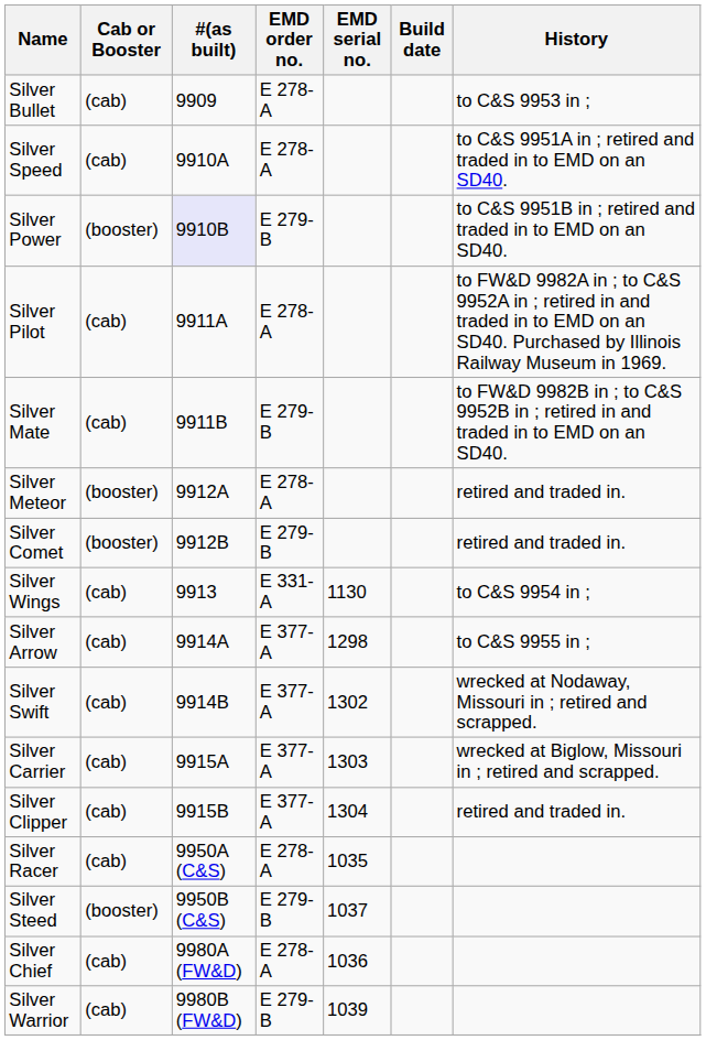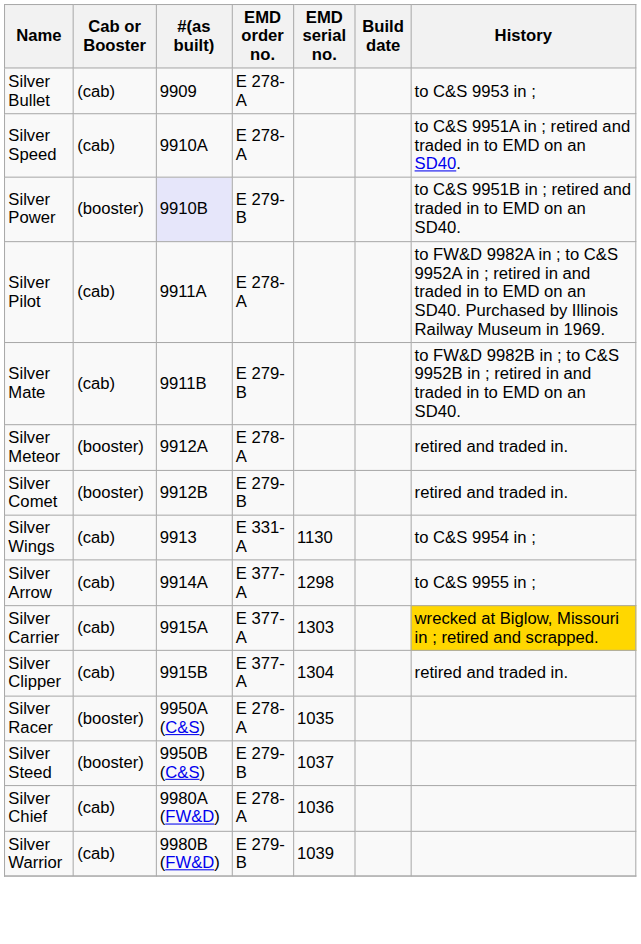- row: Silver Swift | (cab) | 9914B | E 377-A | 1302 | wrecked at Nodaway, Missouri in ; retired and scrapped.
Silver Carrier | History: no background -> gold background
Silver Racer | Cab or Booster: (cab) -> (booster)
